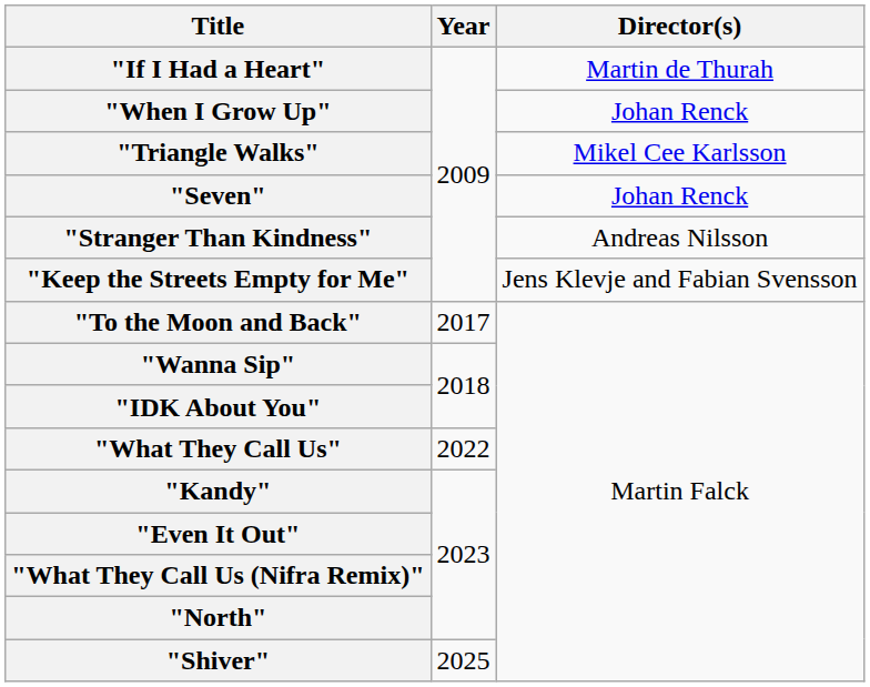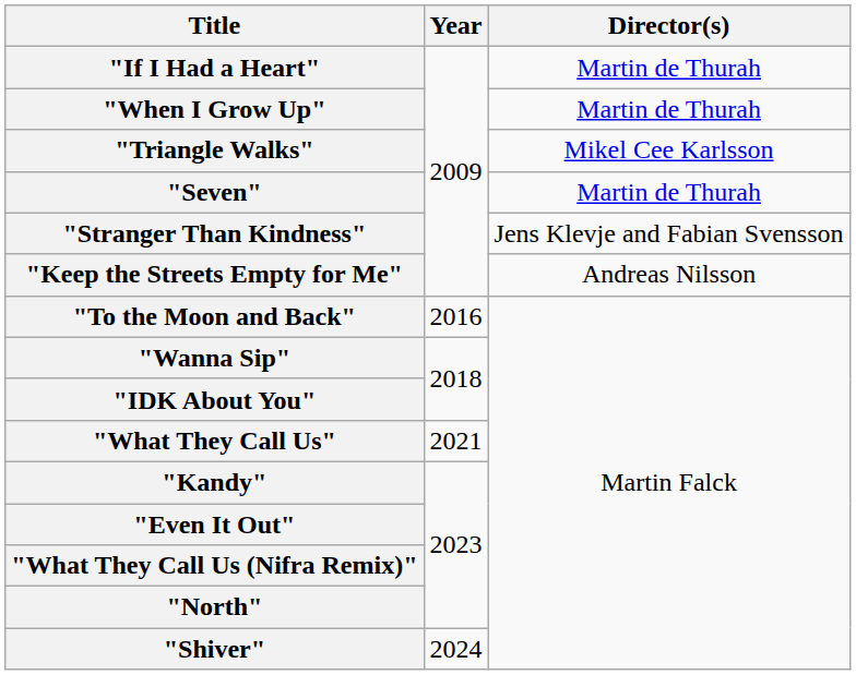"When I Grow Up" | Director(s): Johan Renck -> Martin de Thurah
"Seven" | Director(s): Johan Renck -> Martin de Thurah
"Stranger Than Kindness" | Director(s): Andreas Nilsson -> Jens Klevje and Fabian Svensson
"Keep the Streets Empty for Me" | Director(s): Jens Klevje and Fabian Svensson -> Andreas Nilsson
"To the Moon and Back" | Year: 2017 -> 2016
"What They Call Us" | Year: 2022 -> 2021
"Shiver" | Year: 2025 -> 2024
